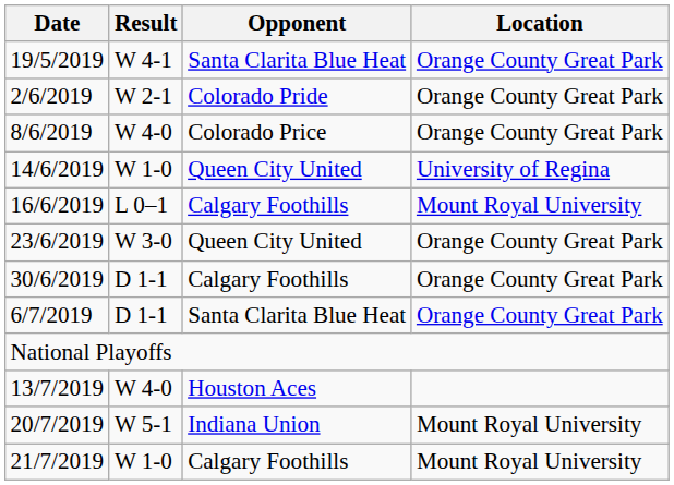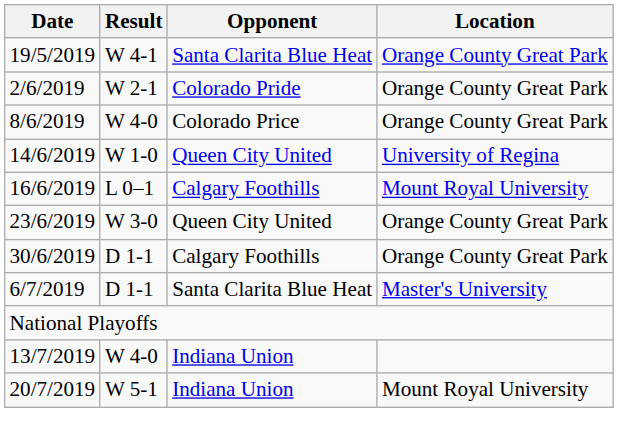6/7/2019 | Location: Orange County Great Park -> Master's University
13/7/2019 | Opponent: Houston Aces -> Indiana Union
- row: 21/7/2019 | W 1-0 | Calgary Foothills | Mount Royal University
